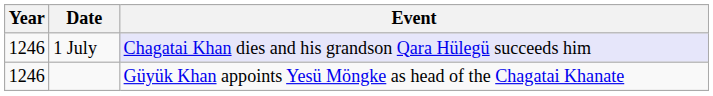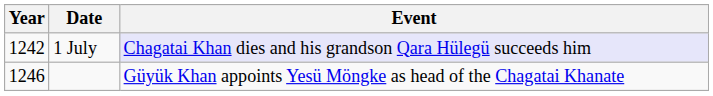1 July | Year: 1246 -> 1242
